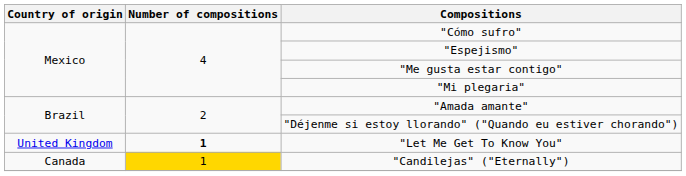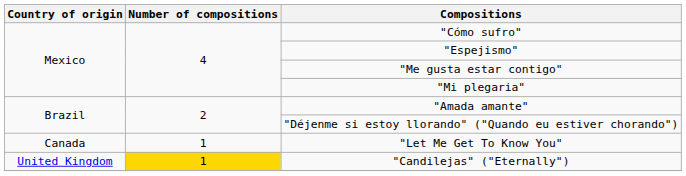"Let Me Get To Know You" | Country of origin: United Kingdom -> Canada
"Let Me Get To Know You" | Number of compositions: bold -> normal
"Candilejas" ("Eternally") | Country of origin: Canada -> United Kingdom
